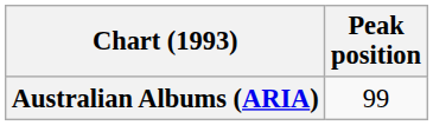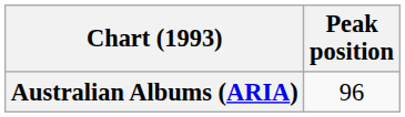Australian Albums (ARIA) | Peak position: 99 -> 96
